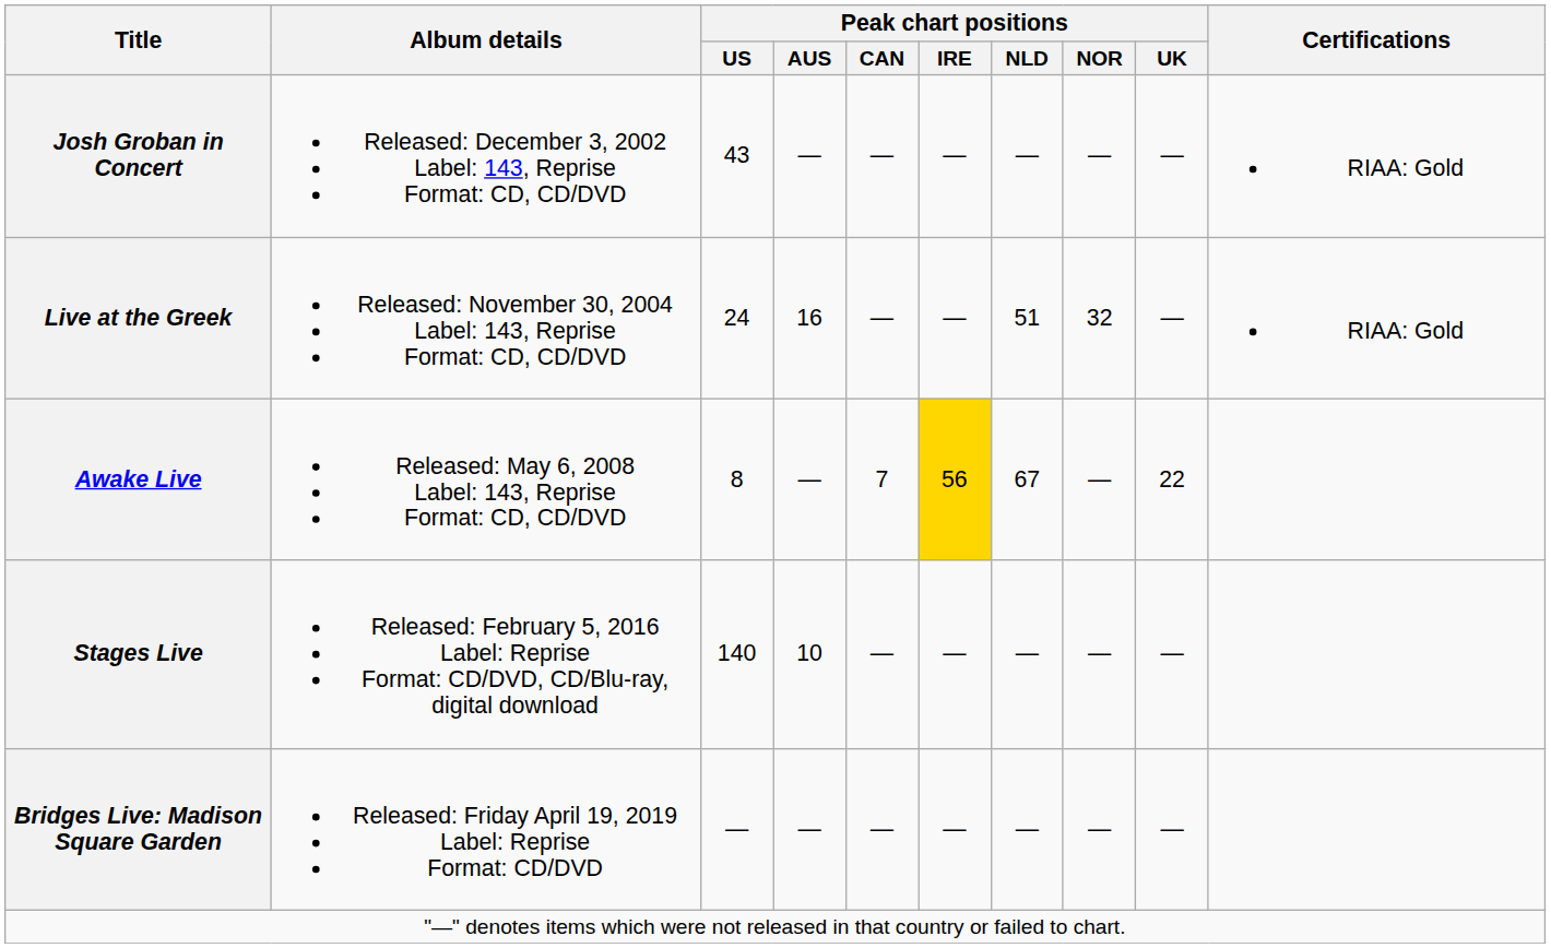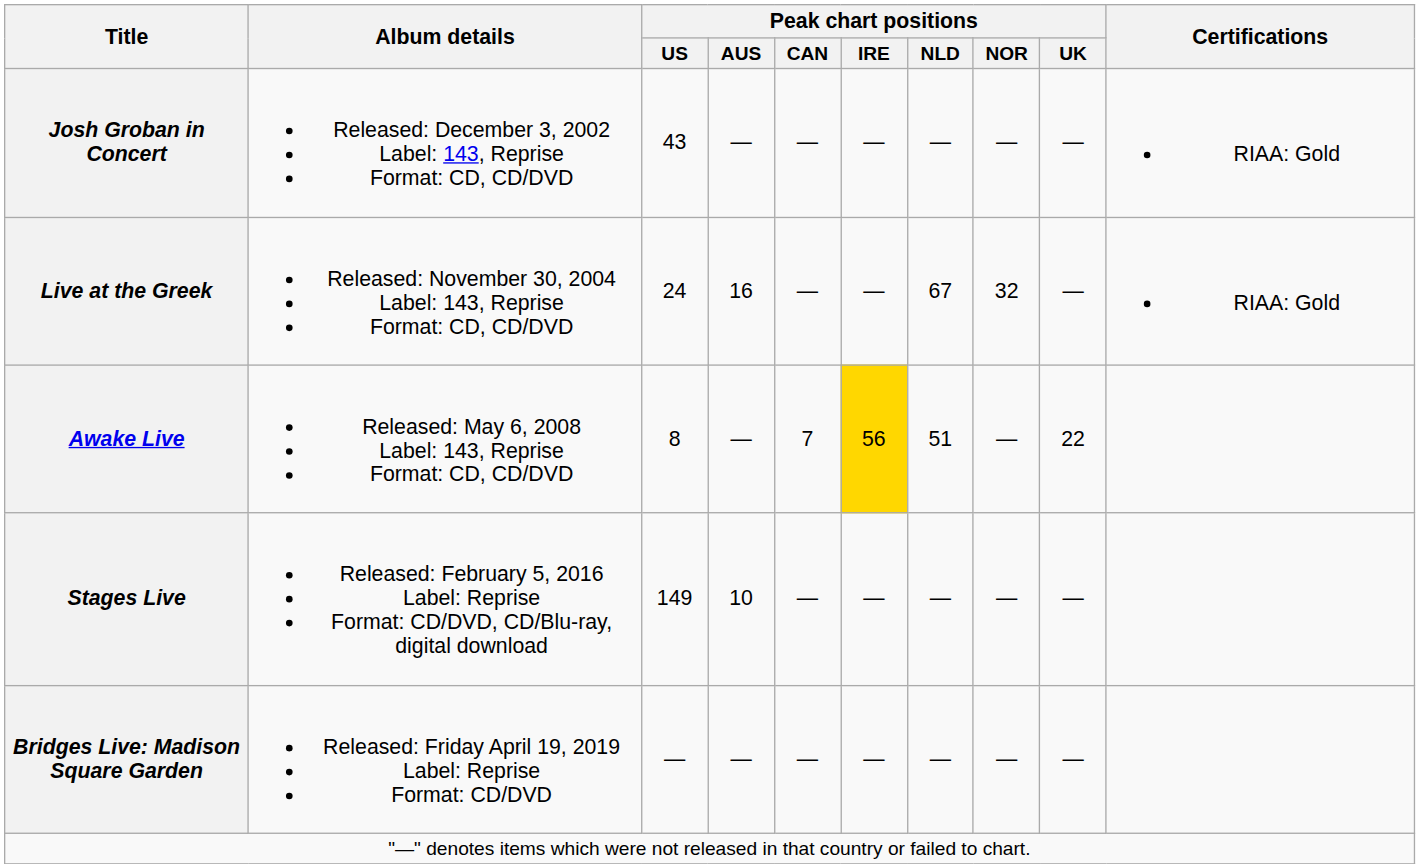Live at the Greek | Peak chart positions / NLD: 51 -> 67
Awake Live | Peak chart positions / NLD: 67 -> 51
Stages Live | Peak chart positions / US: 140 -> 149
